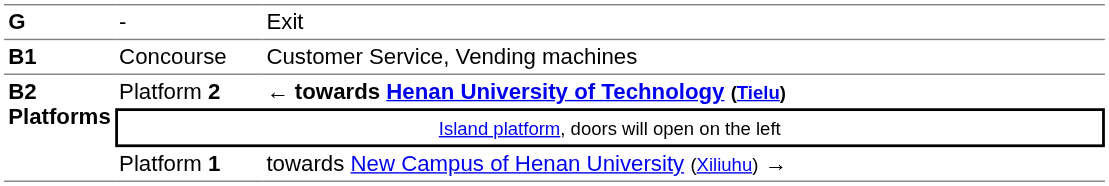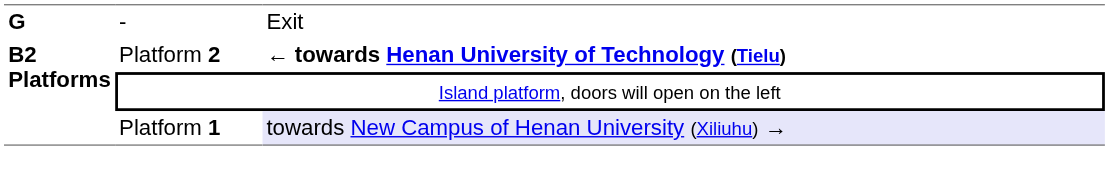- row: B1 | Concourse | Customer Service, Vending machines
Platform 1 | column 3: no background -> lavender background
